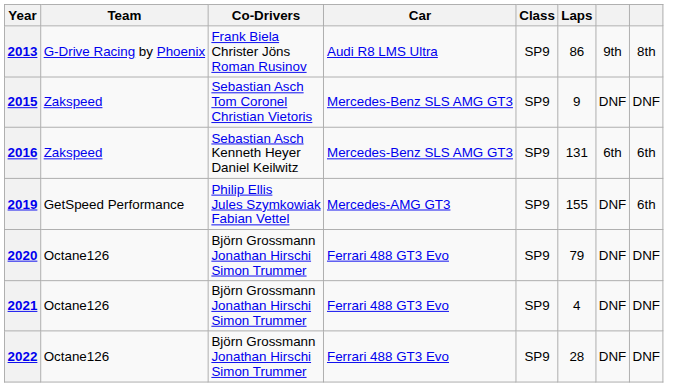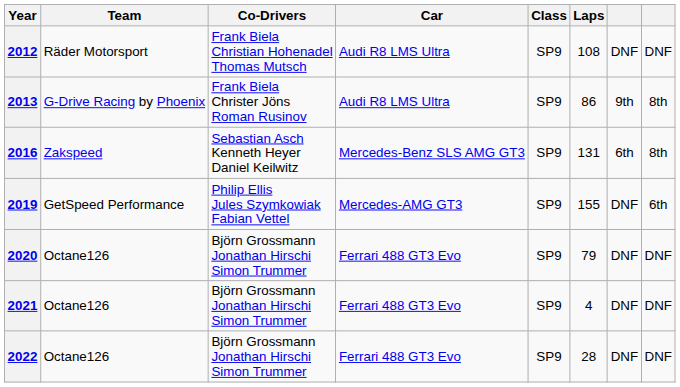+ row: 2012 | Räder Motorsport | Frank Biela Christian Hohenadel Thomas Mutsch | Audi R8 LMS Ultra | SP9 | 108 | DNF | DNF
- row: 2015 | Zakspeed | Sebastian Asch Tom Coronel Christian Vietoris | Mercedes-Benz SLS AMG GT3 | SP9 | 9 | DNF | DNF
2016 | column 8: 6th -> 8th
